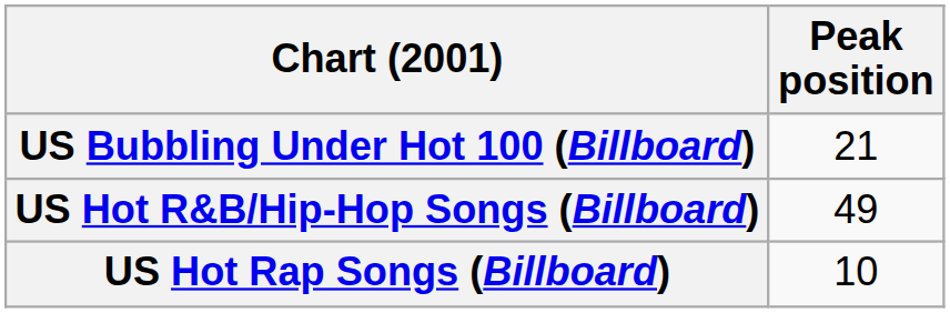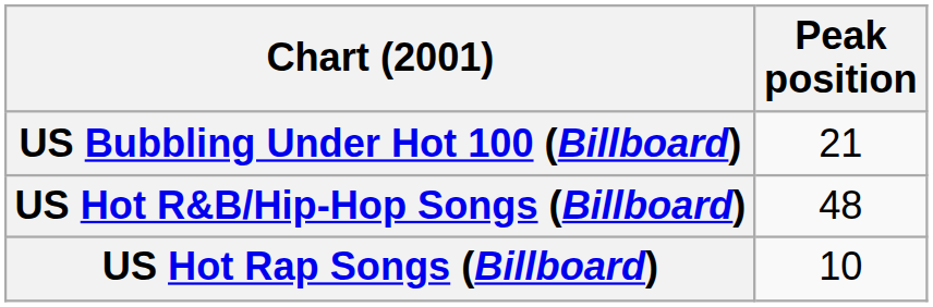US Hot R&B/Hip-Hop Songs (Billboard) | Peak position: 49 -> 48
